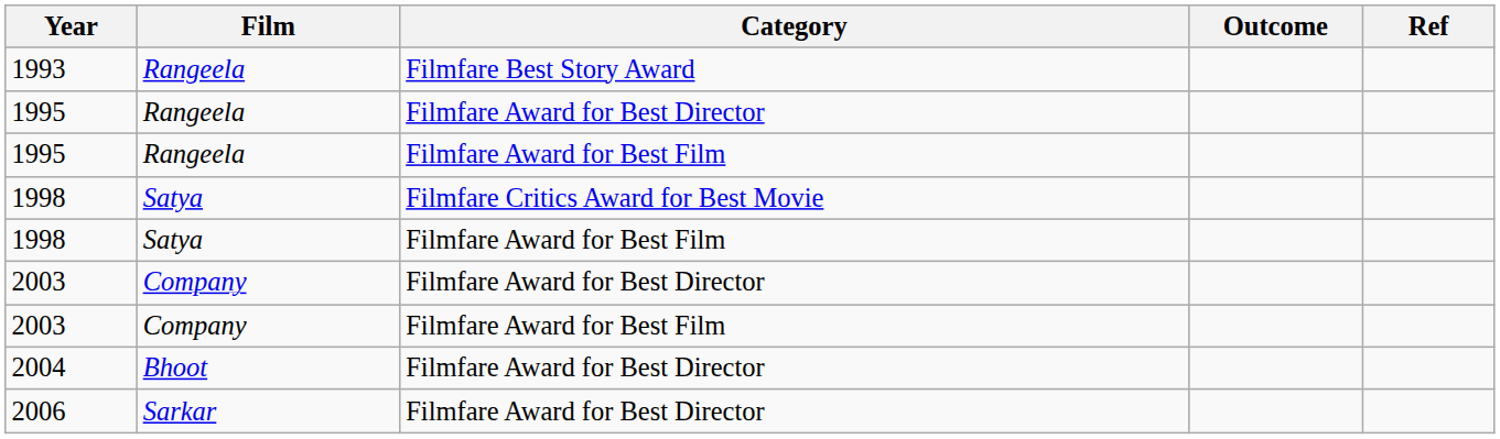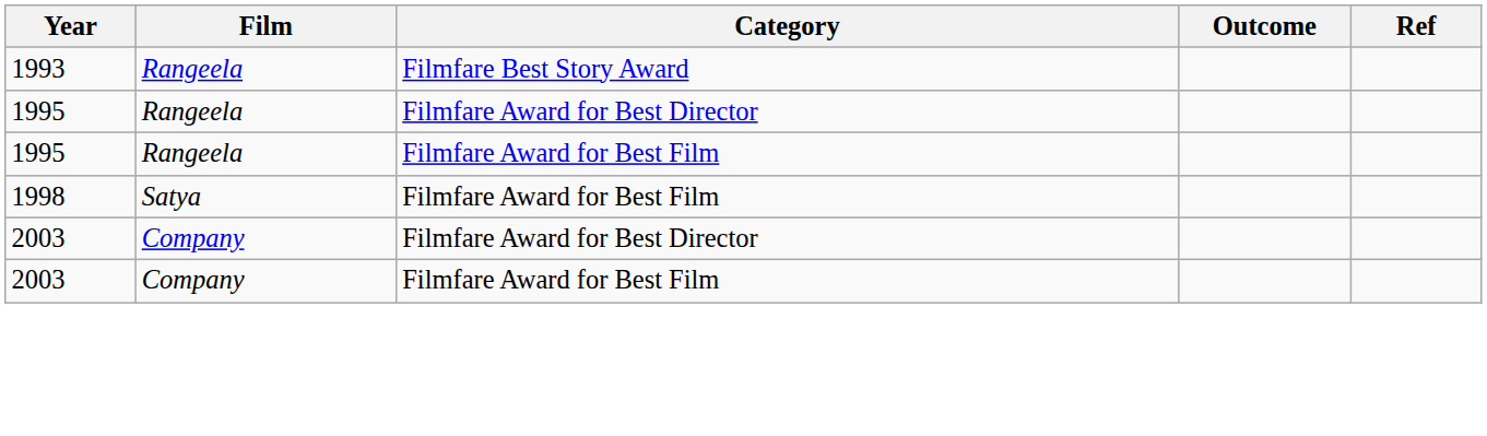- row: 1998 | Satya | Filmfare Critics Award for Best Movie
- row: 2004 | Bhoot | Filmfare Award for Best Director
- row: 2006 | Sarkar | Filmfare Award for Best Director
